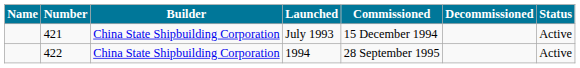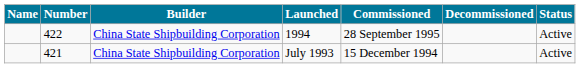rows swapped: July 1993 <-> 1994
